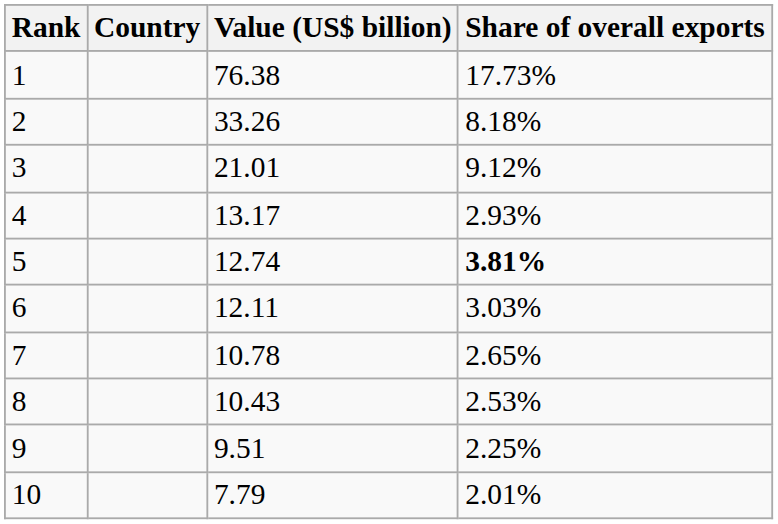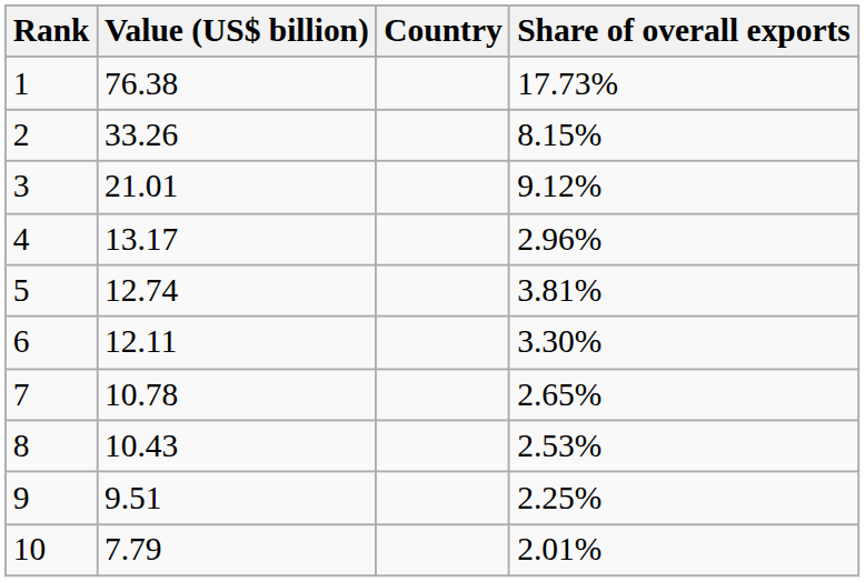columns swapped: Country <-> Value (US$ billion)
2 | Share of overall exports: 8.18% -> 8.15%
4 | Share of overall exports: 2.93% -> 2.96%
5 | Share of overall exports: bold -> normal
6 | Share of overall exports: 3.03% -> 3.30%
